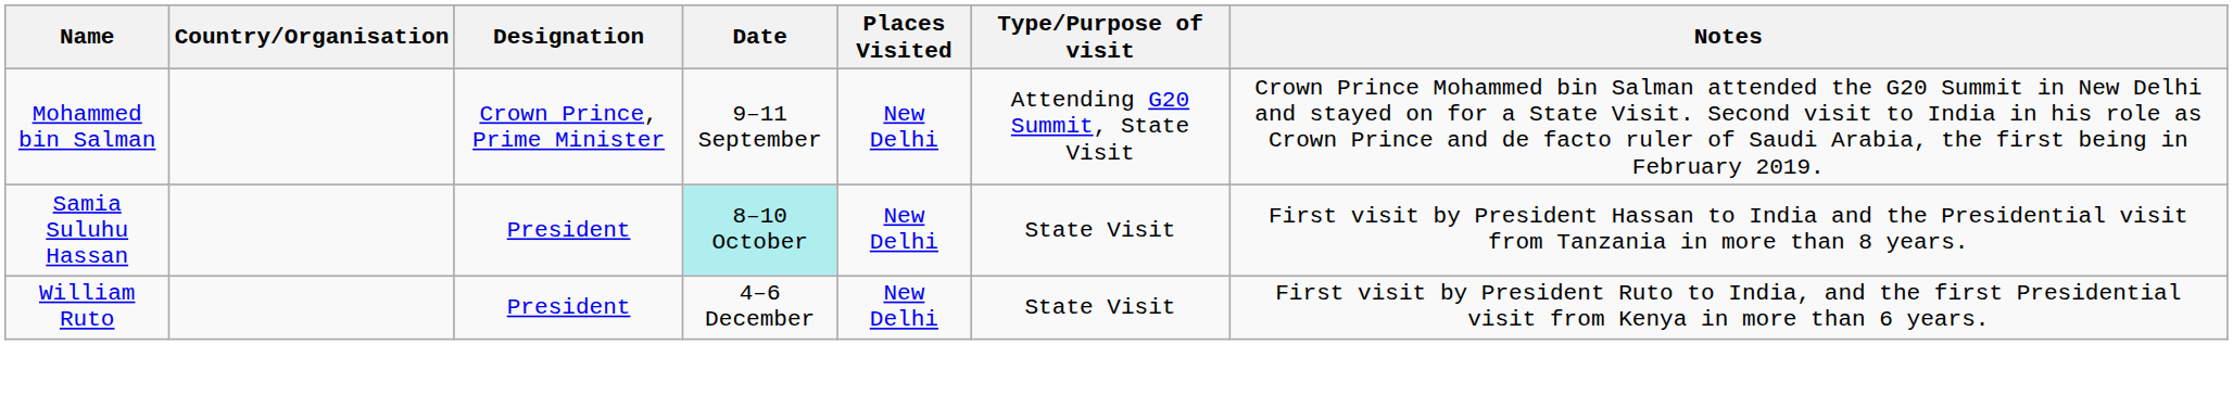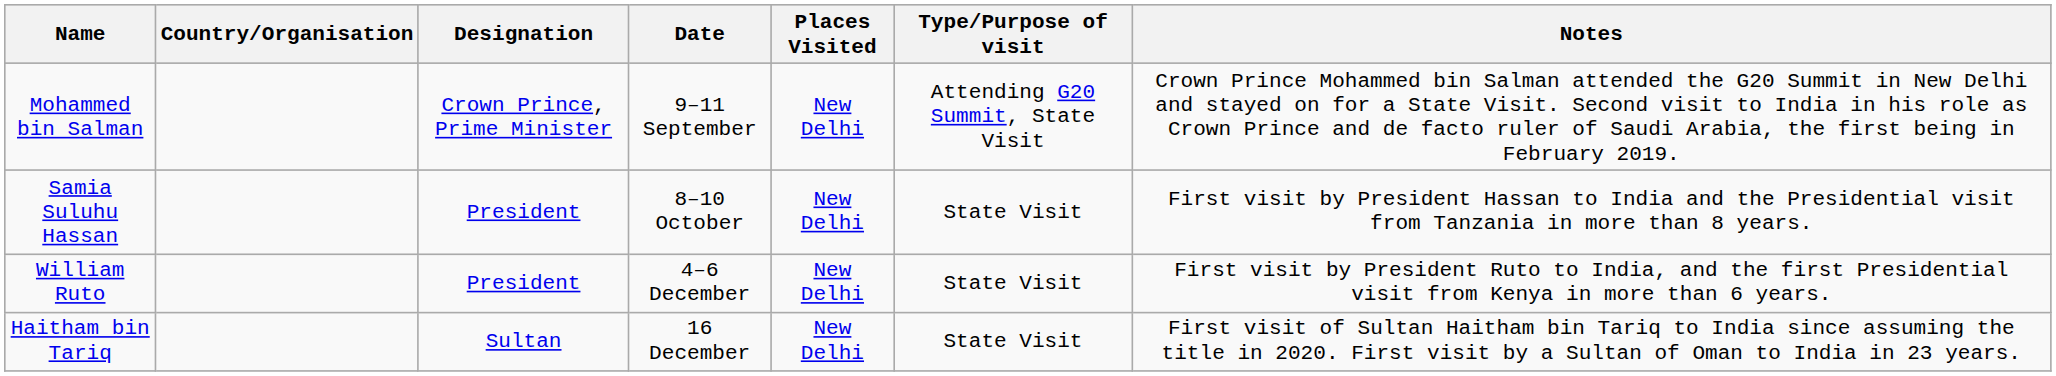Samia Suluhu Hassan | Date: paleturquoise background -> no background
+ row: Haitham bin Tariq | Sultan | 16 December | New Delhi | State Visit | First visit of Sultan Haitham bin Tariq to India since assuming the title in 2020. First visit by a Sultan of Oman to India in 23 years.
